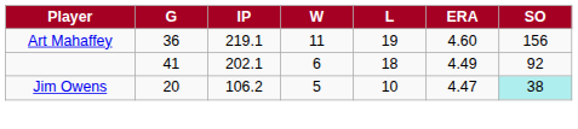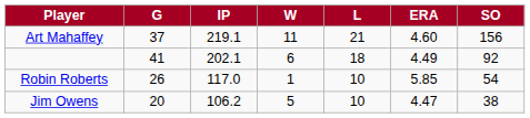Art Mahaffey | G: 36 -> 37
Art Mahaffey | L: 19 -> 21
+ row: Robin Roberts | 26 | 117.0 | 1 | 10 | 5.85 | 54
Jim Owens | SO: paleturquoise background -> no background
